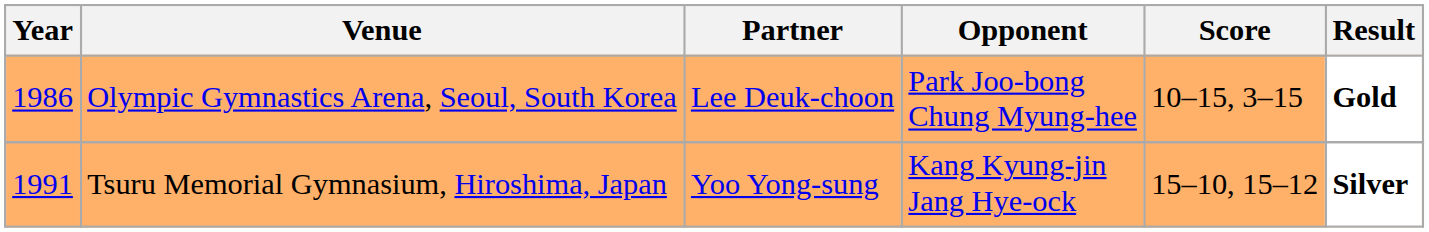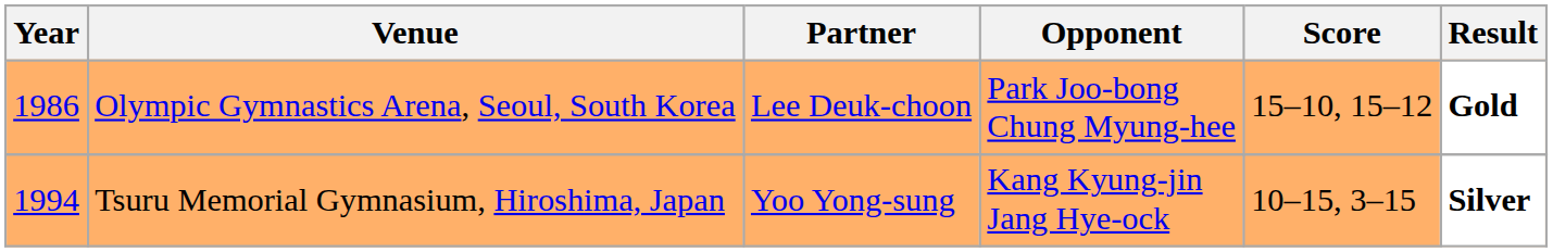Olympic Gymnastics Arena, Seoul, South Korea | Score: 10–15, 3–15 -> 15–10, 15–12
Tsuru Memorial Gymnasium, Hiroshima, Japan | Year: 1991 -> 1994
Tsuru Memorial Gymnasium, Hiroshima, Japan | Score: 15–10, 15–12 -> 10–15, 3–15
